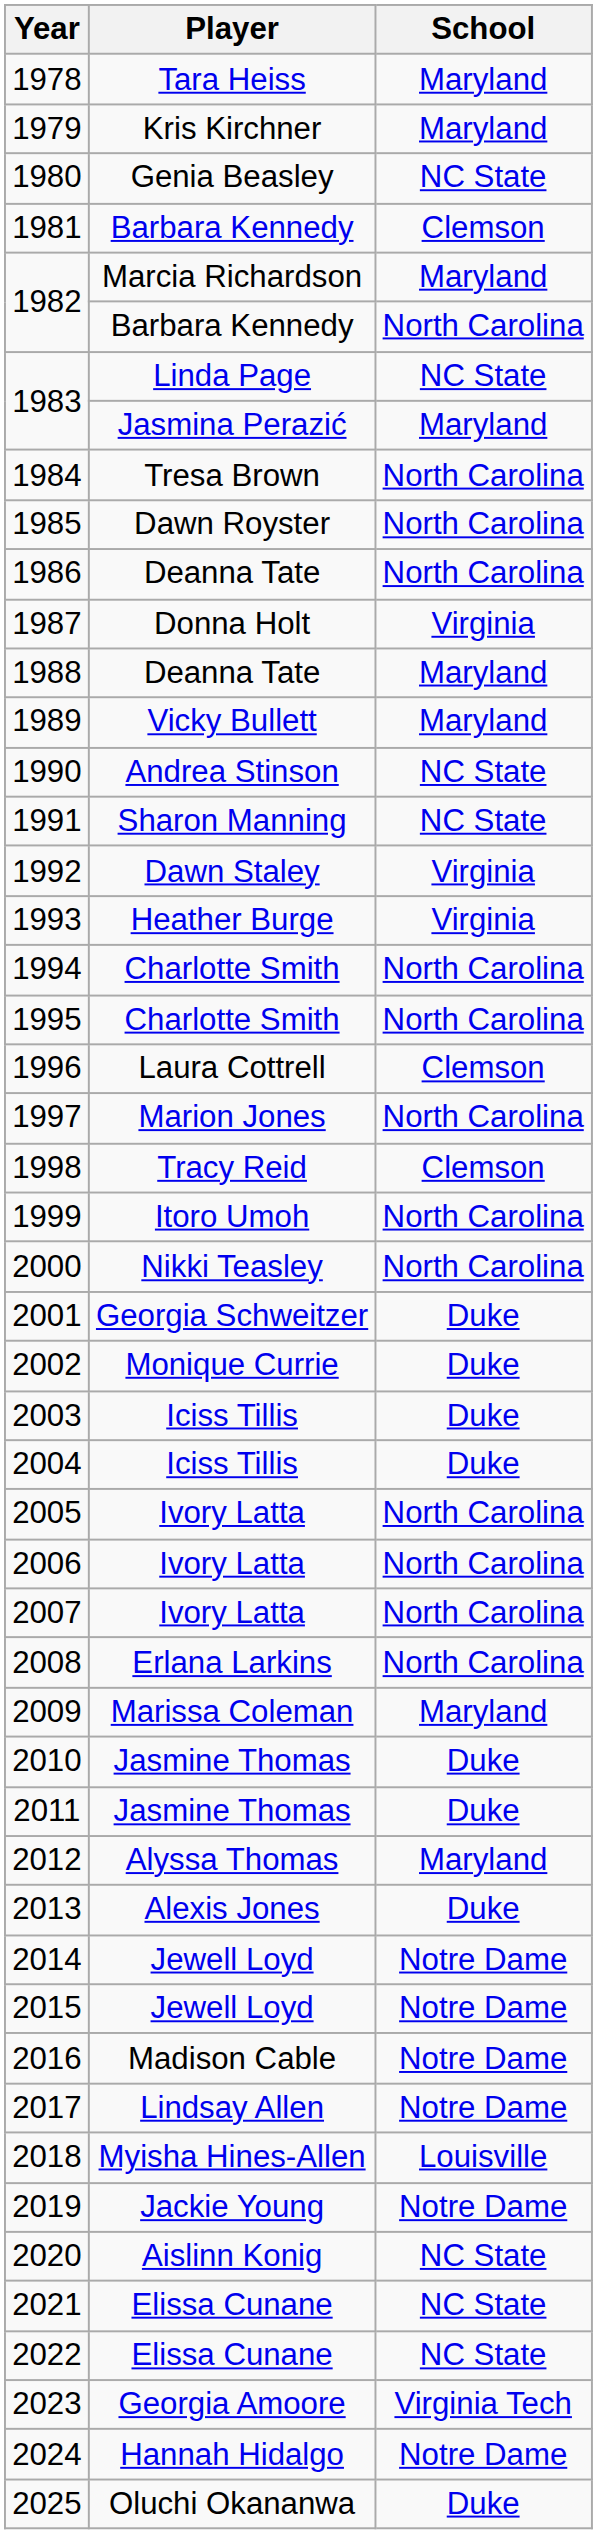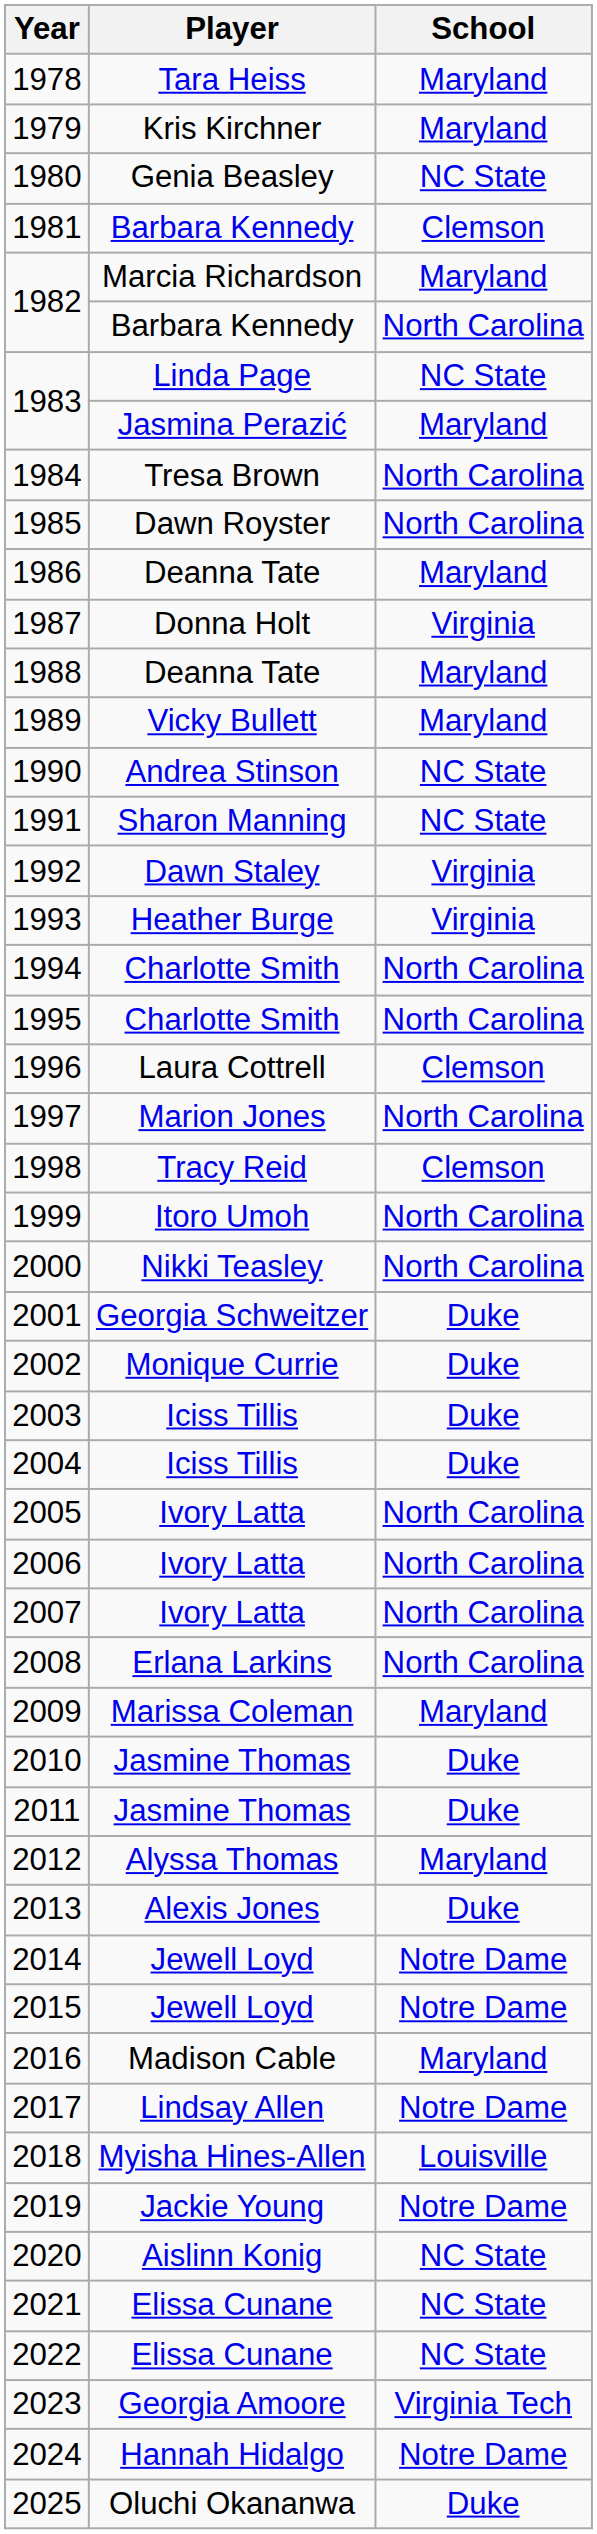1986 | School: North Carolina -> Maryland
2016 | School: Notre Dame -> Maryland
